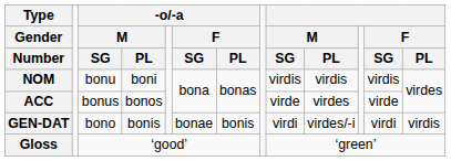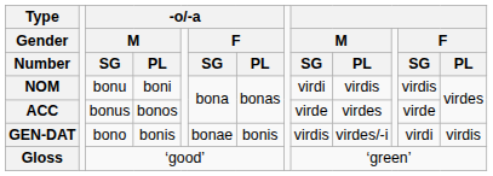NOM | column 9: virdis -> virdi
GEN-DAT | column 9: virdi -> virdis
